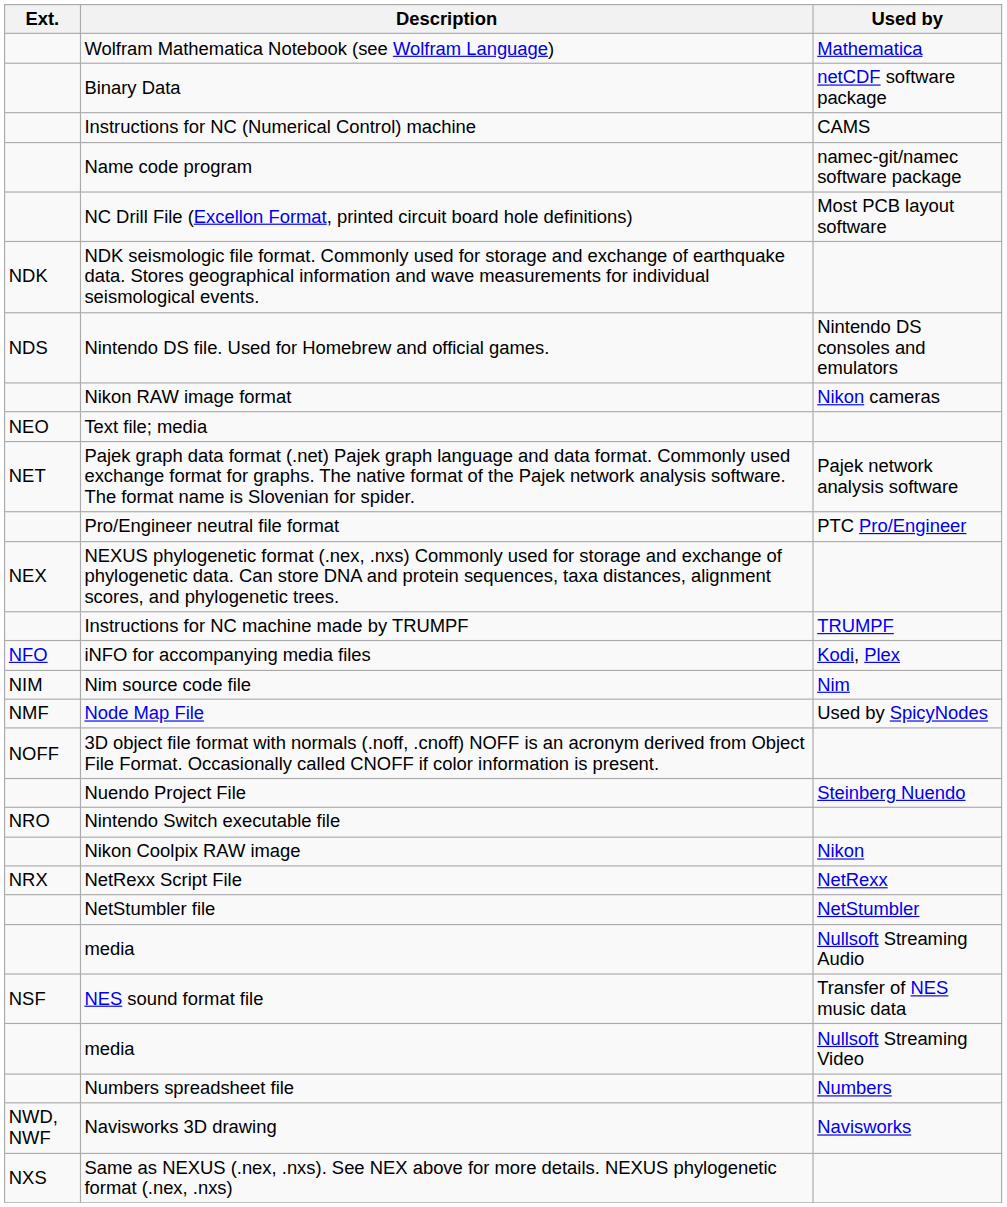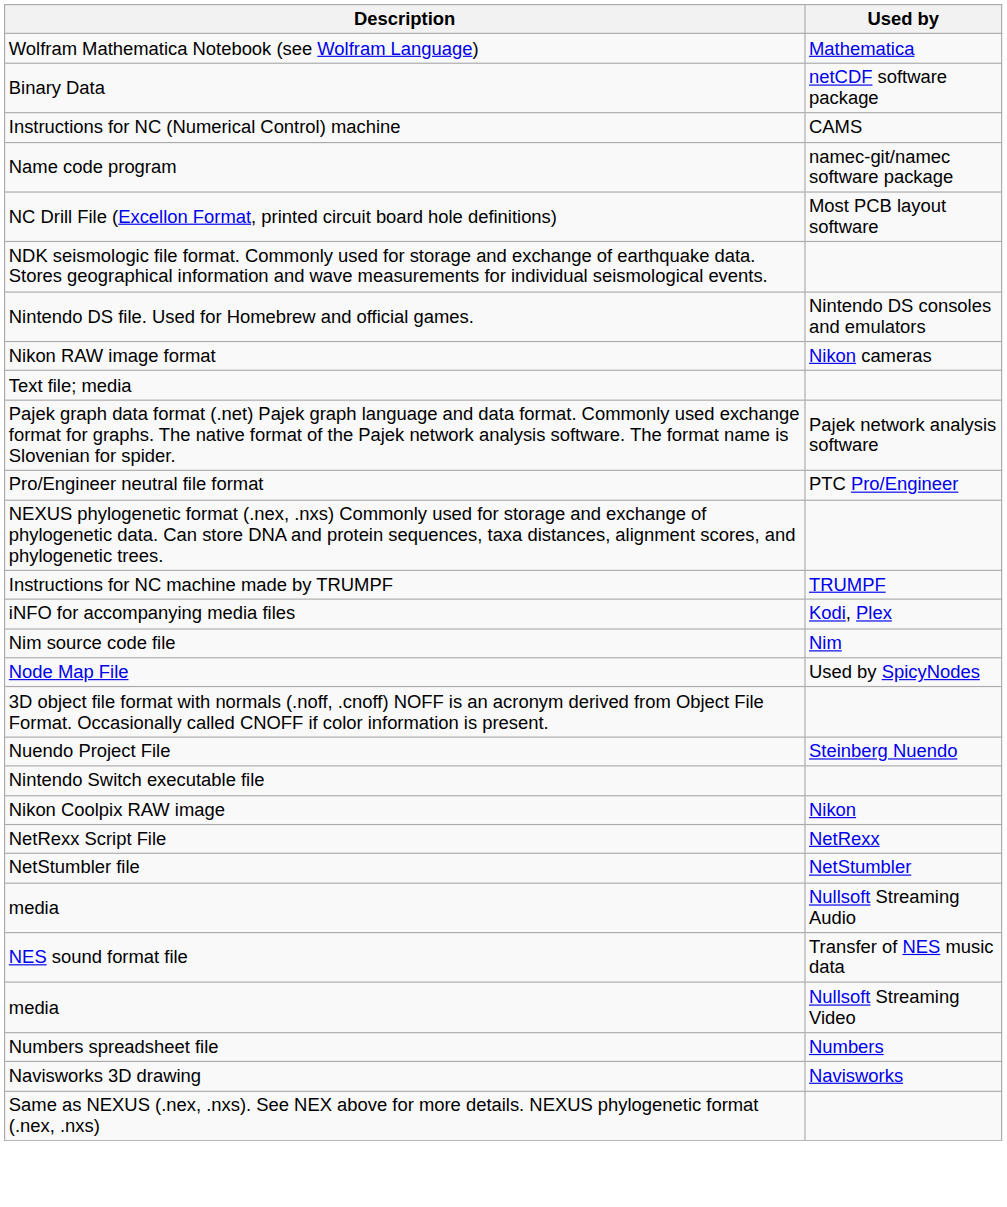- column: Ext. | NDK | NDS | NEO | NET | NEX | NFO | NIM | NMF | NOFF | NRO | NRX | NSF | NWD, NWF | NXS
